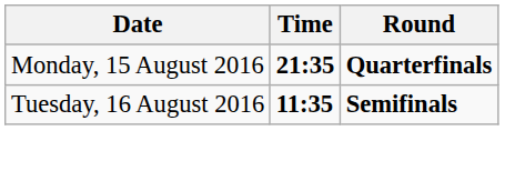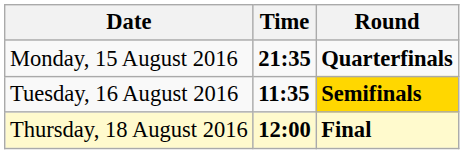Tuesday, 16 August 2016 | Round: no background -> gold background
+ row: Thursday, 18 August 2016 | 12:00 | Final
